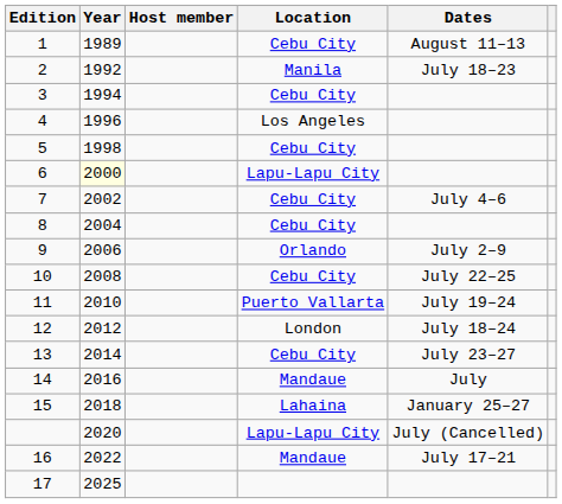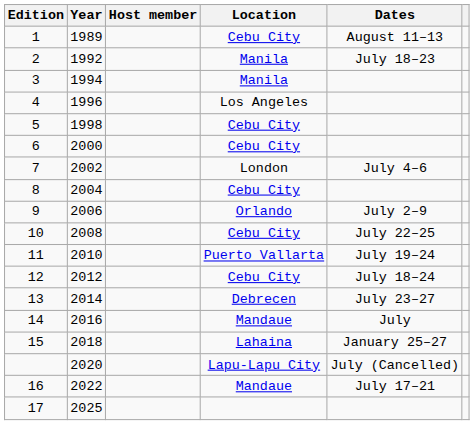3 | Location: Cebu City -> Manila
6 | Year: lightyellow background -> no background
6 | Location: Lapu-Lapu City -> Cebu City
7 | Location: Cebu City -> London
12 | Location: London -> Cebu City
13 | Location: Cebu City -> Debrecen
